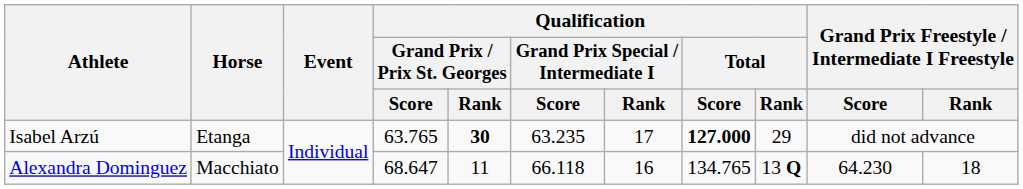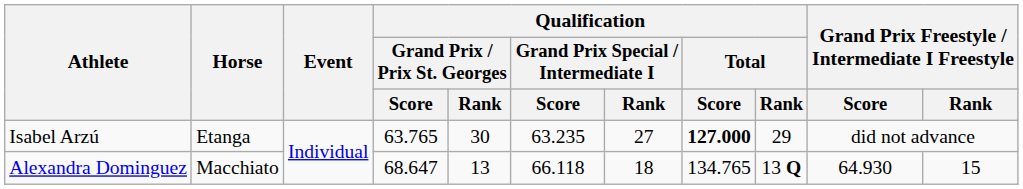Isabel Arzú | Qualification / Grand Prix / Prix St. Georges / Rank: bold -> normal
Isabel Arzú | Qualification / Grand Prix Special / Intermediate I / Rank: 17 -> 27
Alexandra Dominguez | Qualification / Grand Prix / Prix St. Georges / Rank: 11 -> 13
Alexandra Dominguez | Qualification / Grand Prix Special / Intermediate I / Rank: 16 -> 18
Alexandra Dominguez | Grand Prix Freestyle / Intermediate I Freestyle / Score: 64.230 -> 64.930
Alexandra Dominguez | Grand Prix Freestyle / Intermediate I Freestyle / Rank: 18 -> 15
